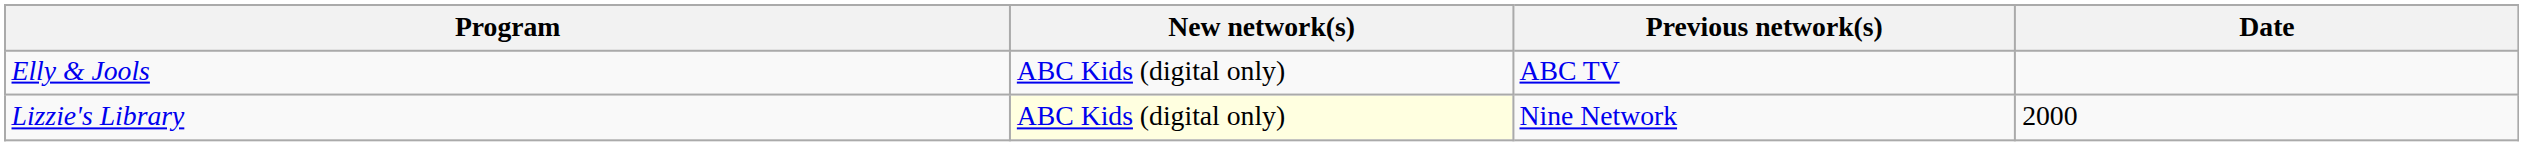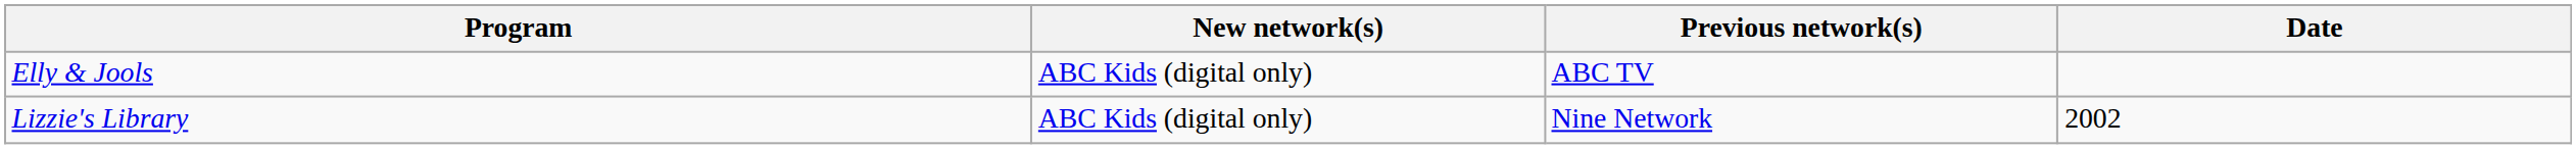Lizzie's Library | New network(s): lightyellow background -> no background
Lizzie's Library | Date: 2000 -> 2002
